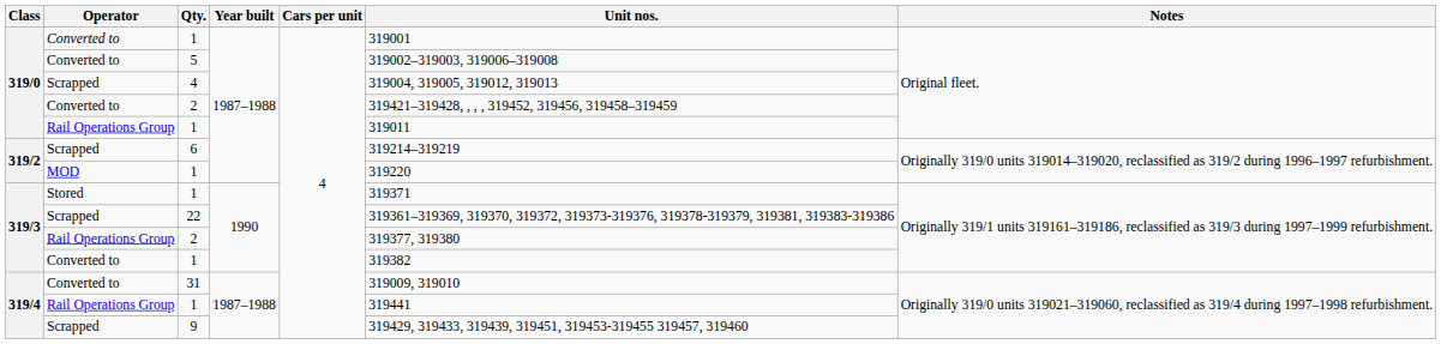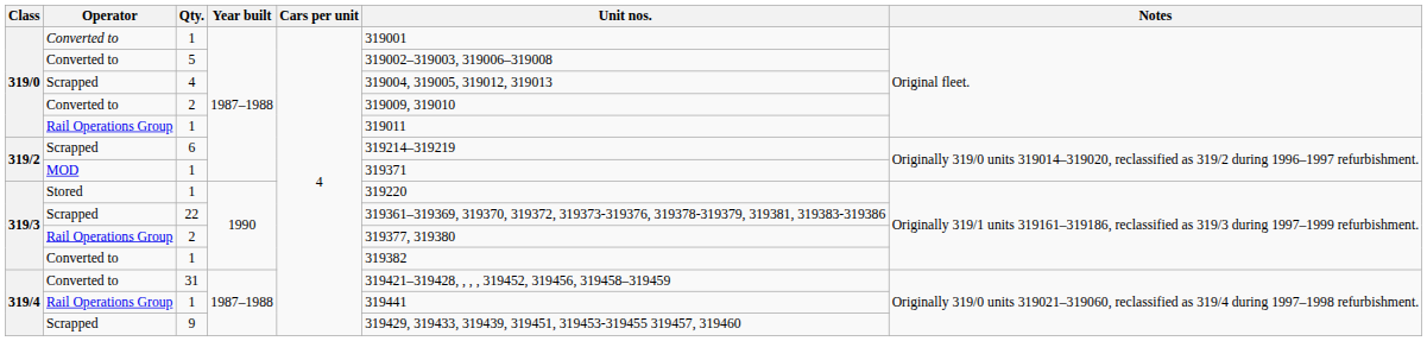Converted to / 2 | Unit nos.: 319421–319428, , , , 319452, 319456, 319458–319459 -> 319009, 319010
MOD / 1 | Unit nos.: 319220 -> 319371
Stored / 1 | Unit nos.: 319371 -> 319220
31 | Unit nos.: 319009, 319010 -> 319421–319428, , , , 319452, 319456, 319458–319459
